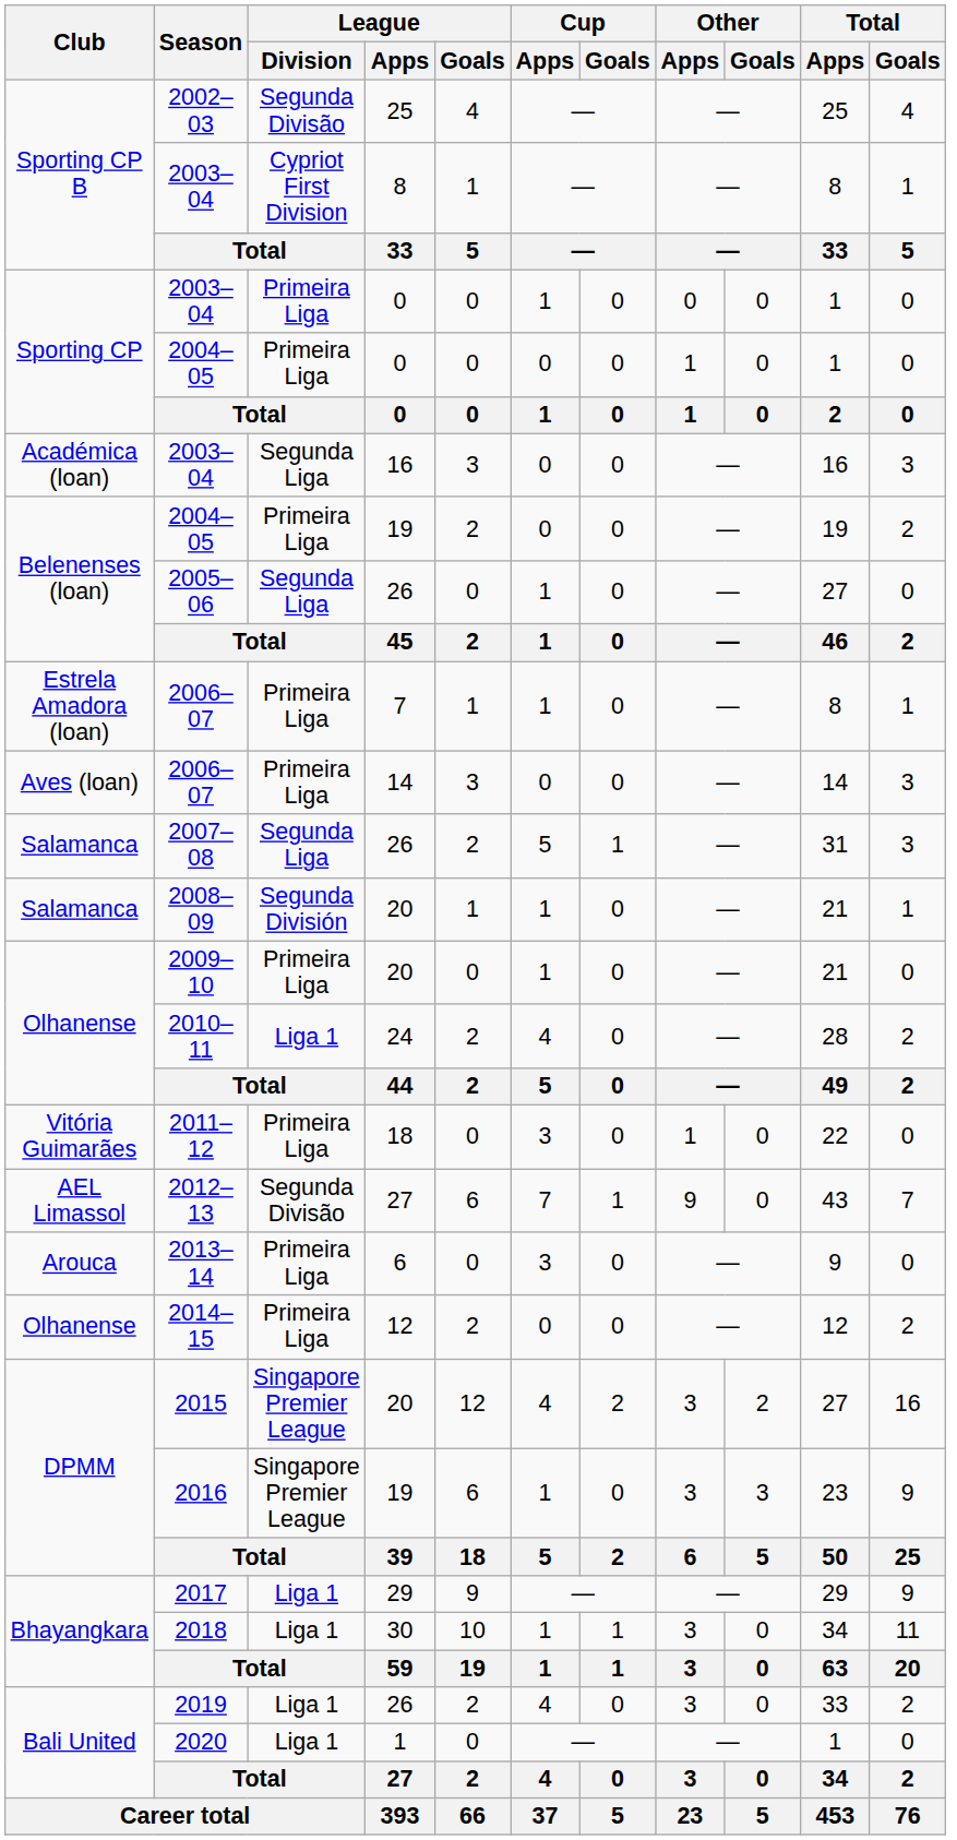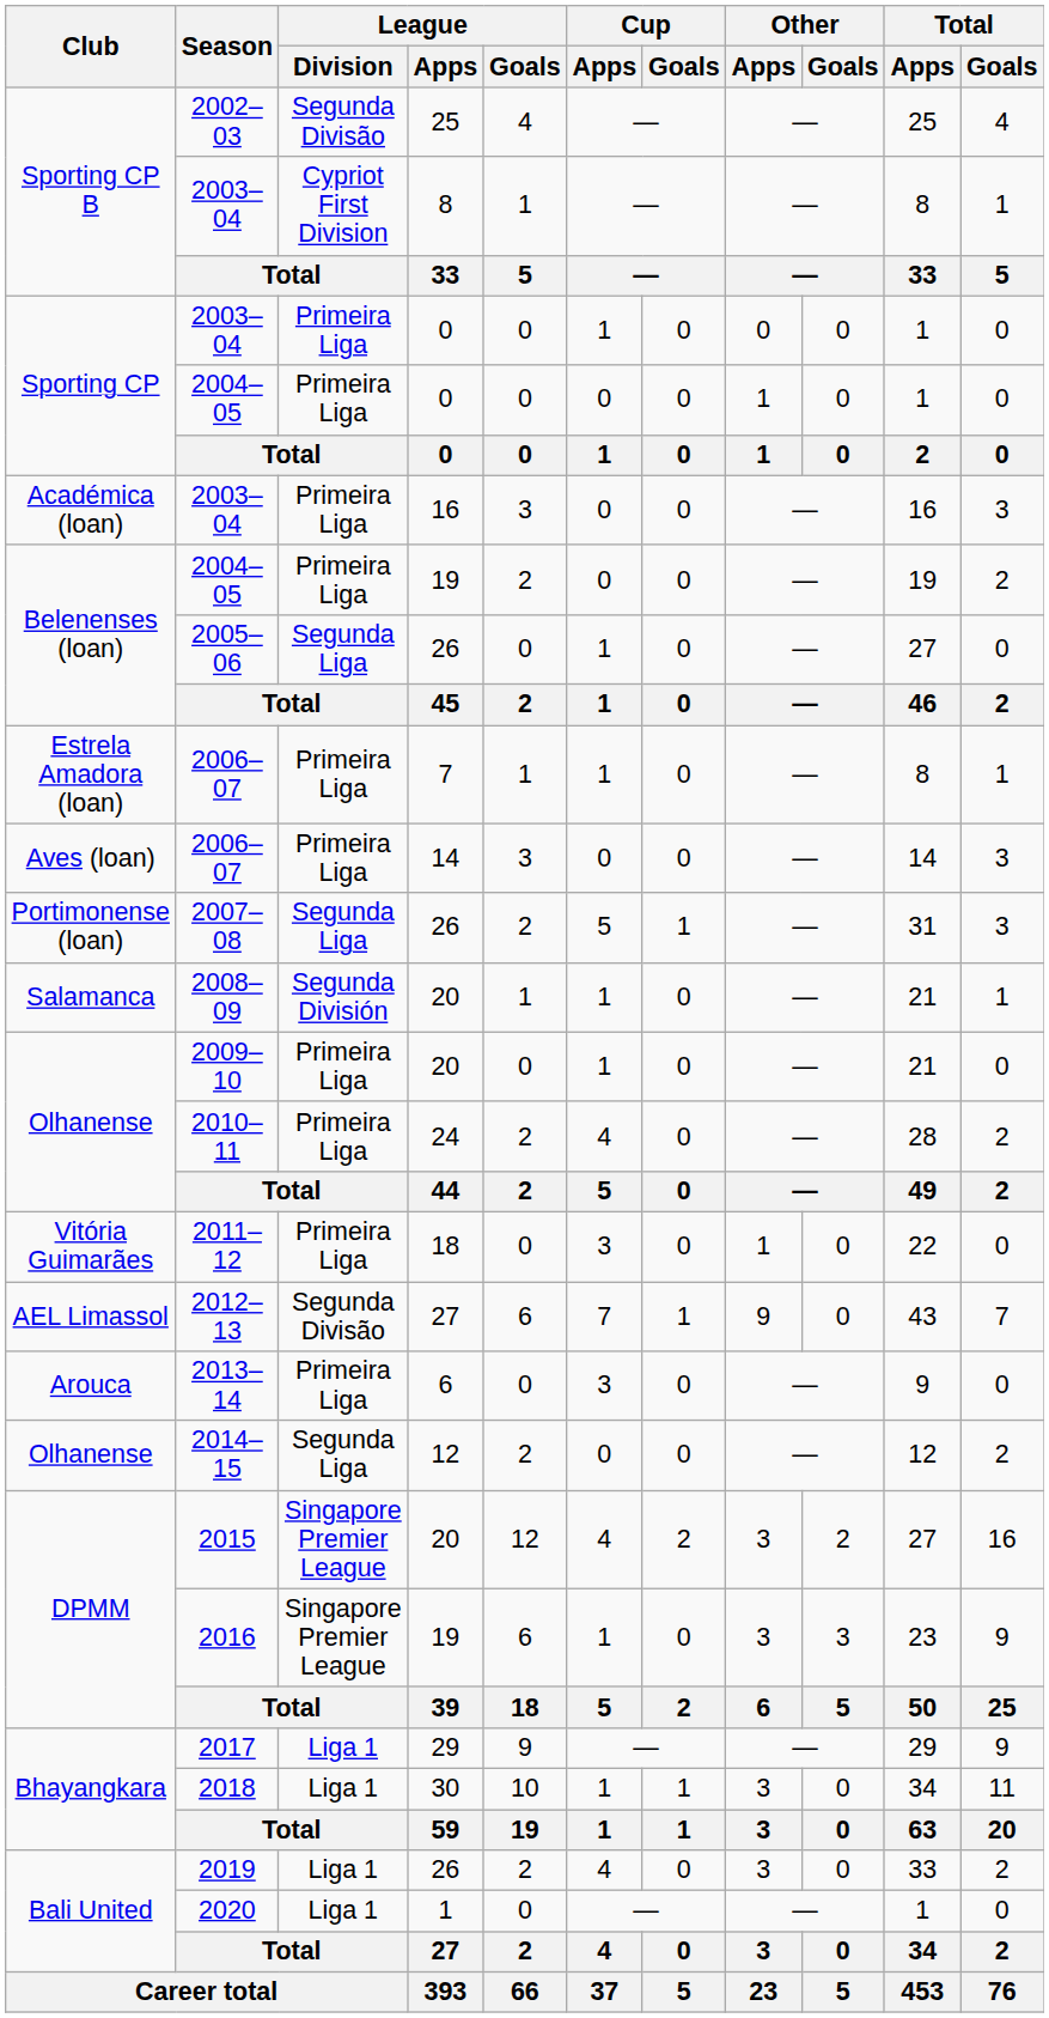2003–04 / 16 | League / Division: Segunda Liga -> Primeira Liga
2007–08 | Club: Salamanca -> Portimonense (loan)
2010–11 | League / Division: Liga 1 -> Primeira Liga
2014–15 | League / Division: Primeira Liga -> Segunda Liga
